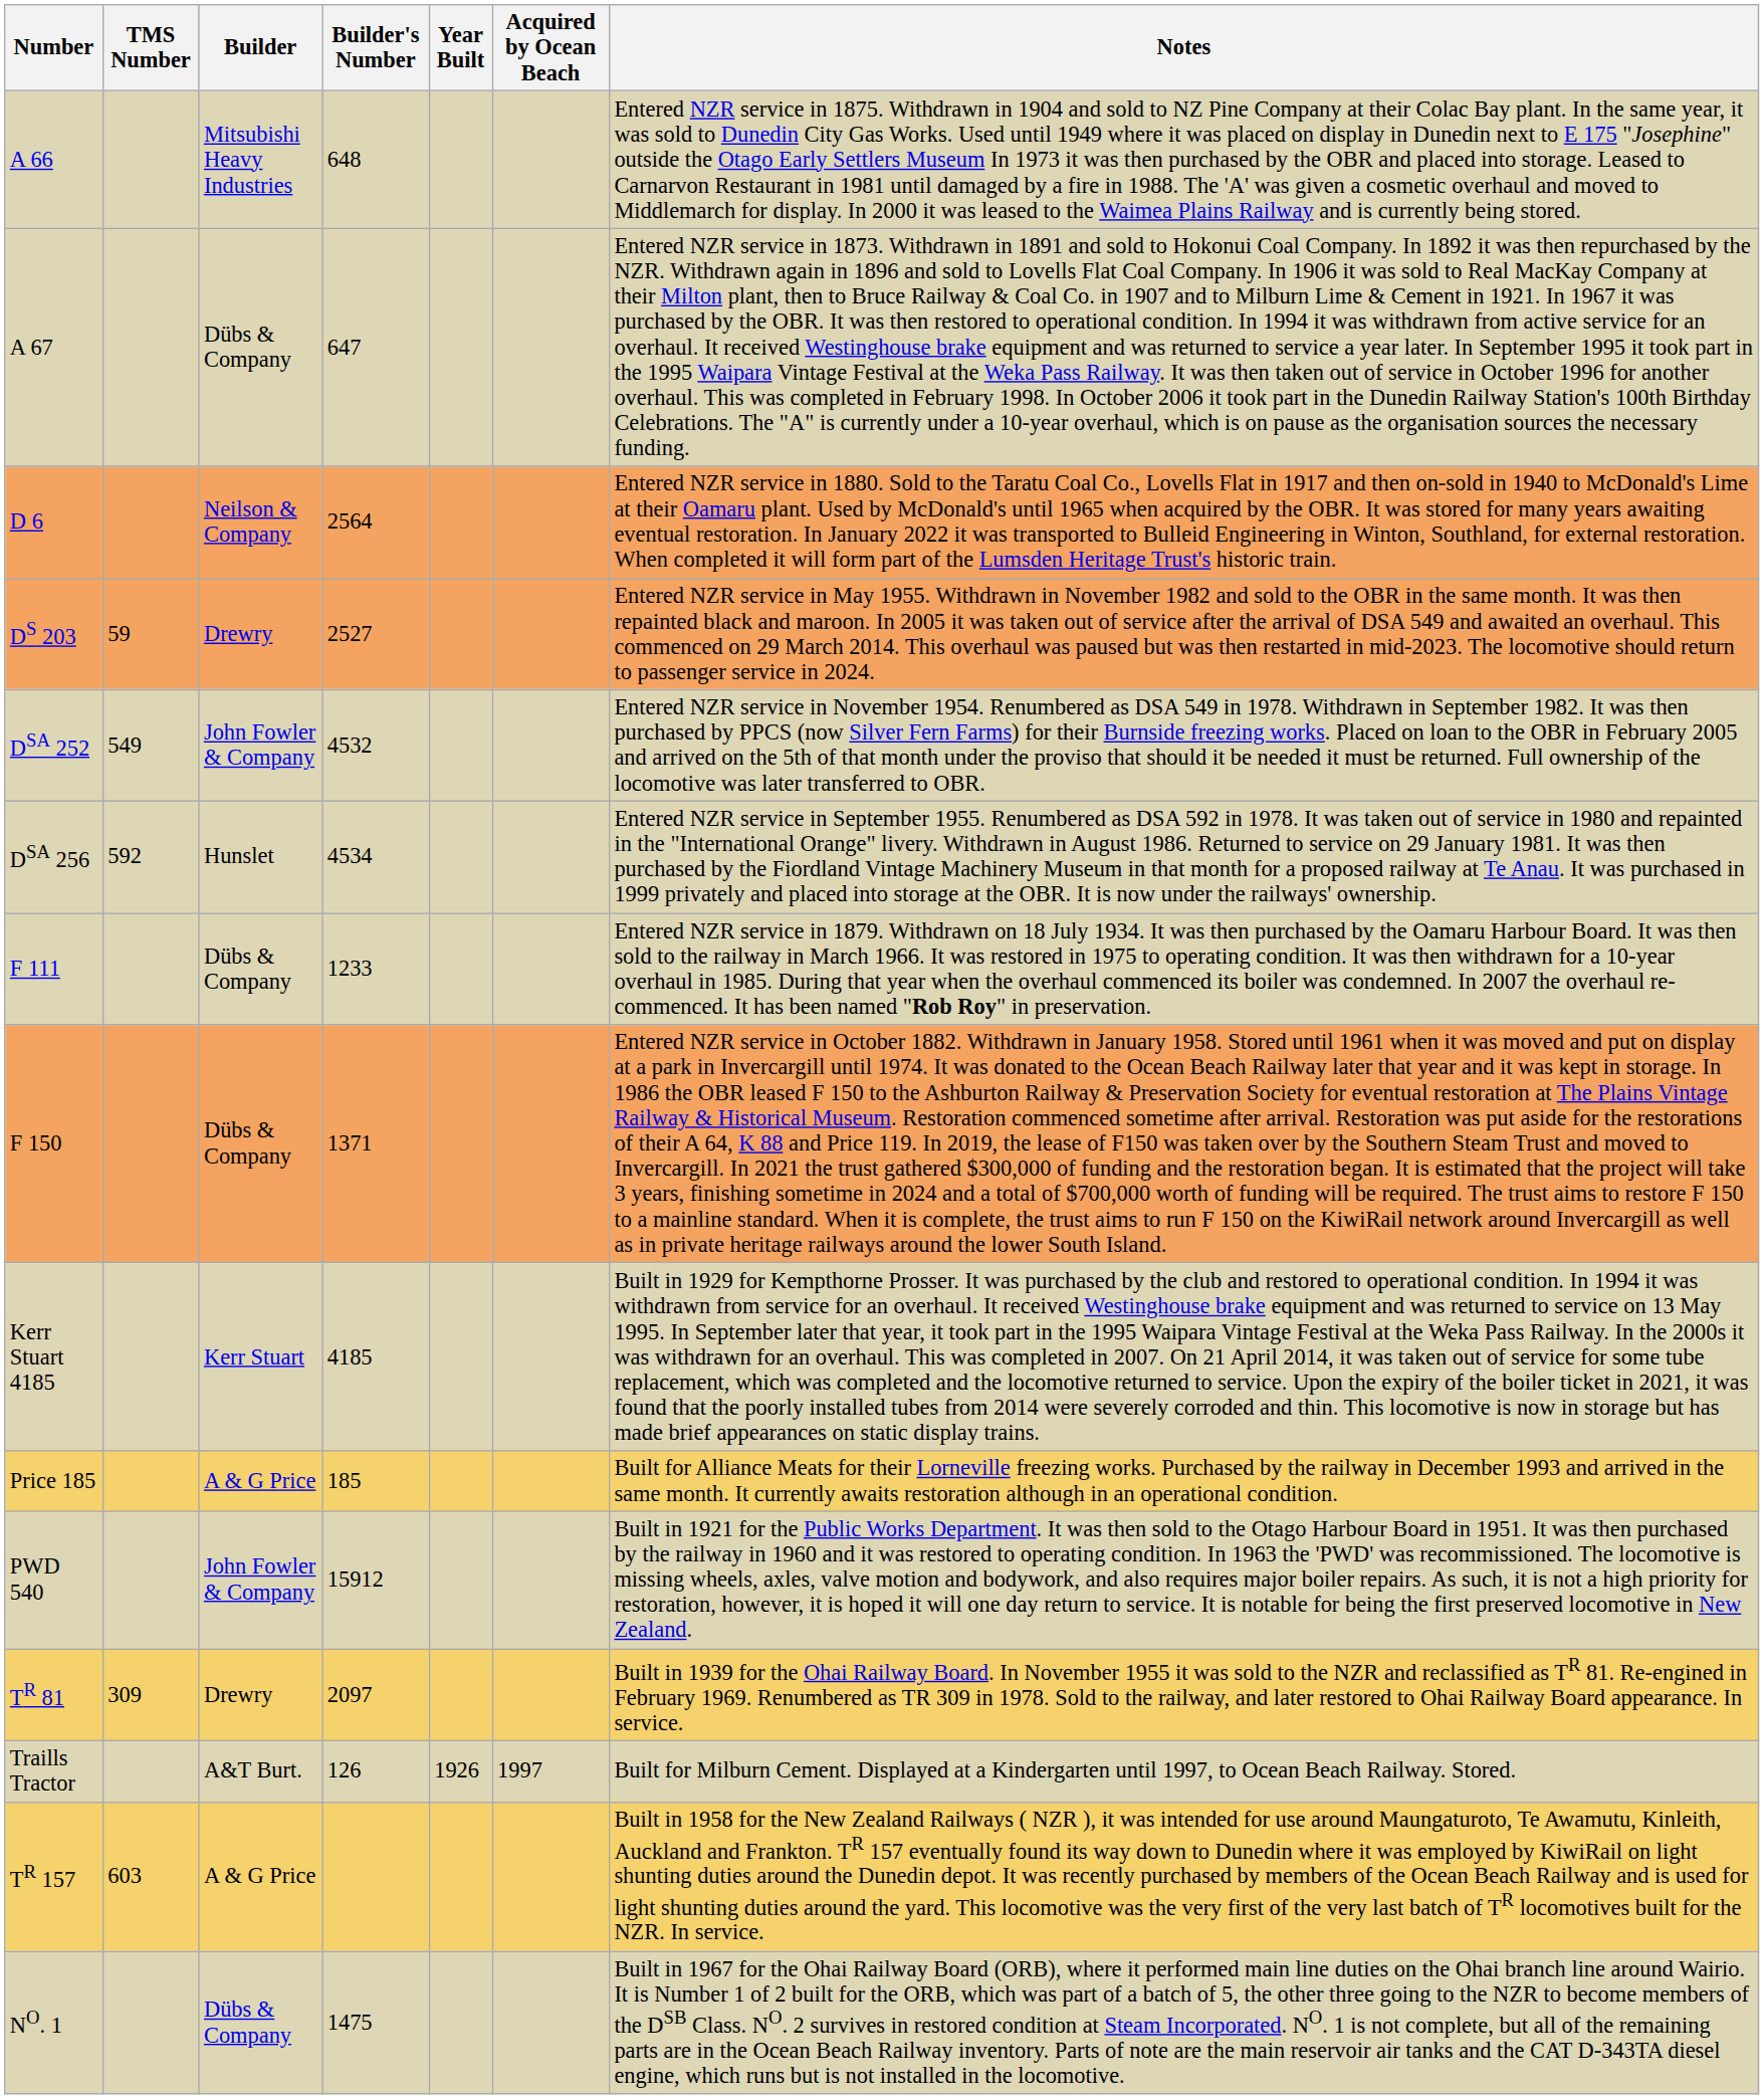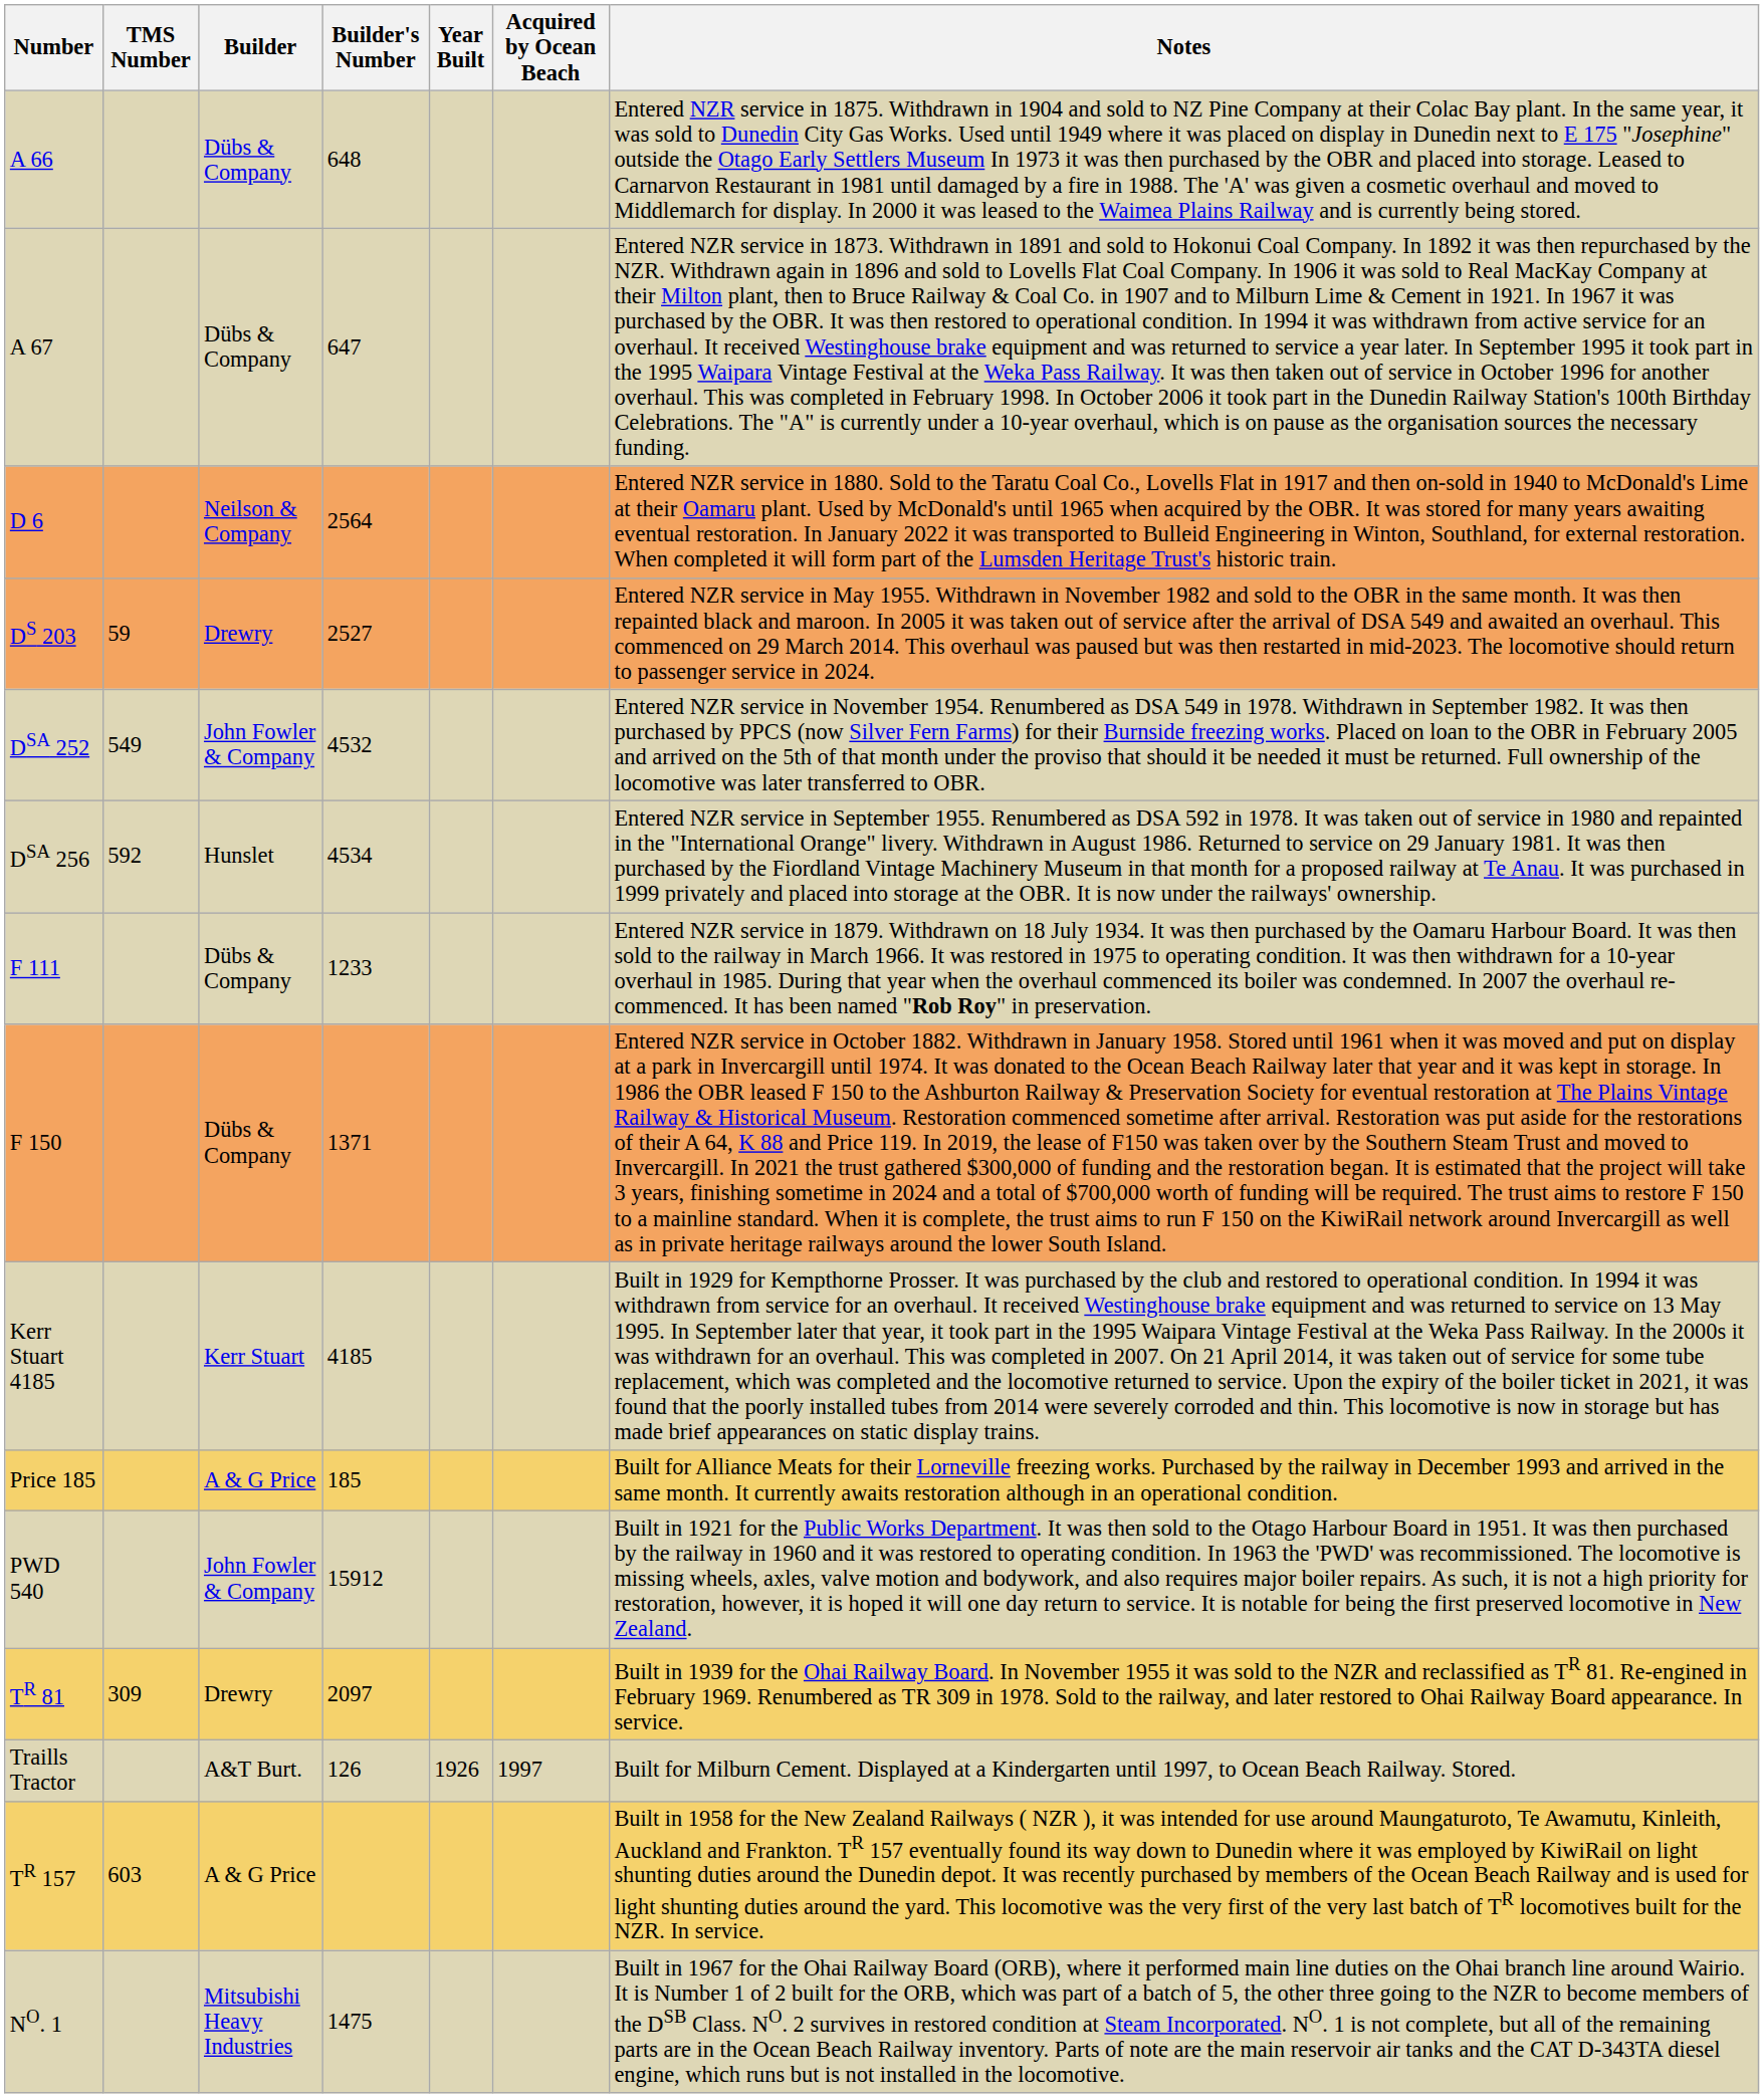A 66 | Builder: Mitsubishi Heavy Industries -> Dübs & Company
NO. 1 | Builder: Dübs & Company -> Mitsubishi Heavy Industries
